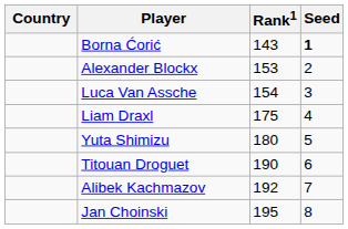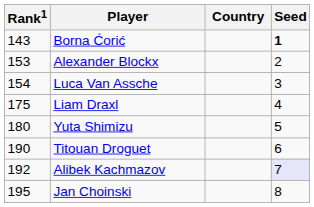columns swapped: Country <-> Rank1
Alibek Kachmazov | Seed: no background -> lavender background
